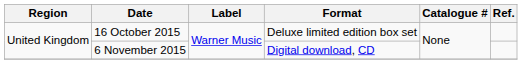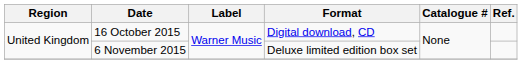16 October 2015 | Format: Deluxe limited edition box set -> Digital download, CD
6 November 2015 | Format: Digital download, CD -> Deluxe limited edition box set
